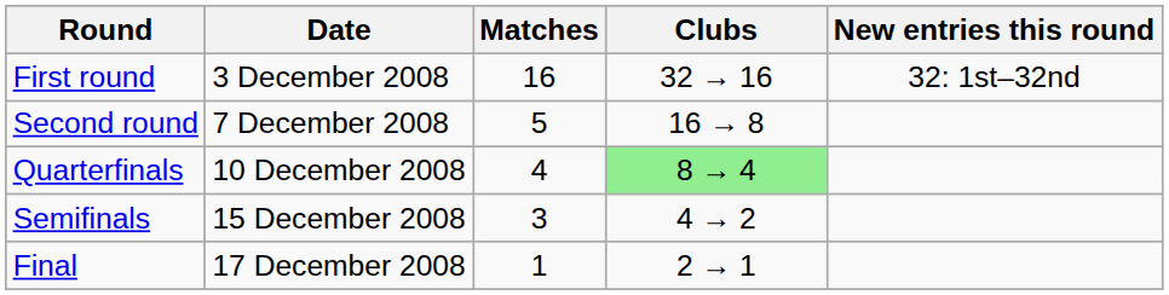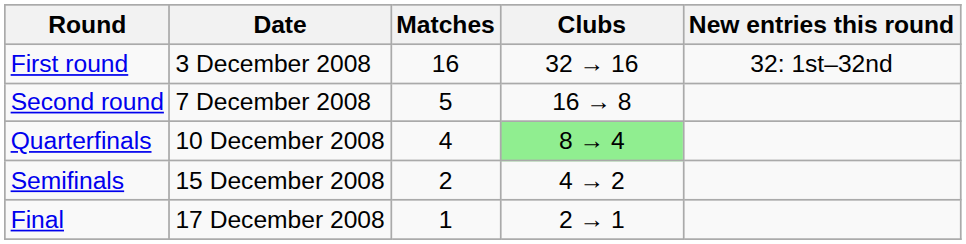Semifinals | Matches: 3 -> 2
